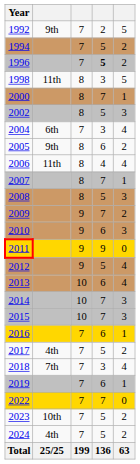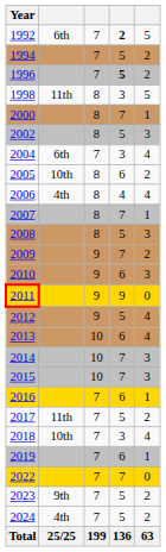1992 | column 2: 9th -> 6th
1992 | column 4: normal -> bold
2005 | column 2: 9th -> 10th
2006 | column 2: 11th -> 4th
2017 | column 2: 4th -> 11th
2018 | column 2: 7th -> 10th
2023 | column 2: 10th -> 9th
